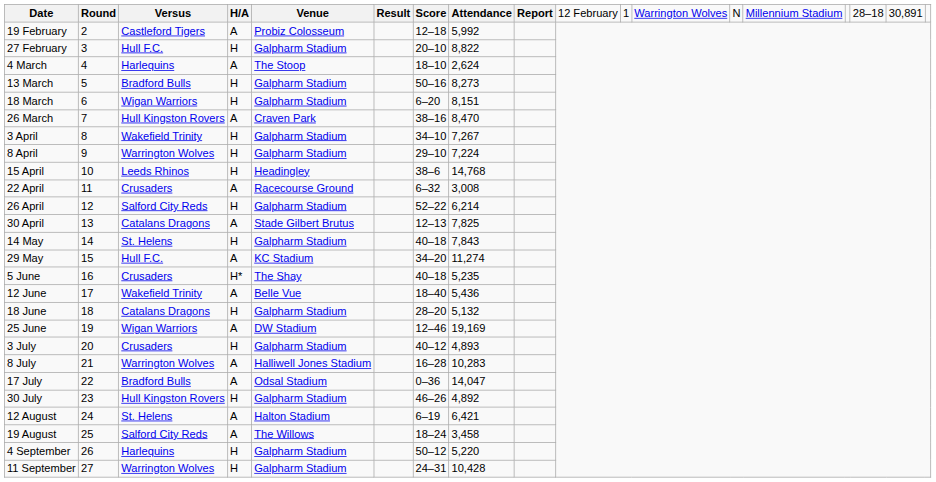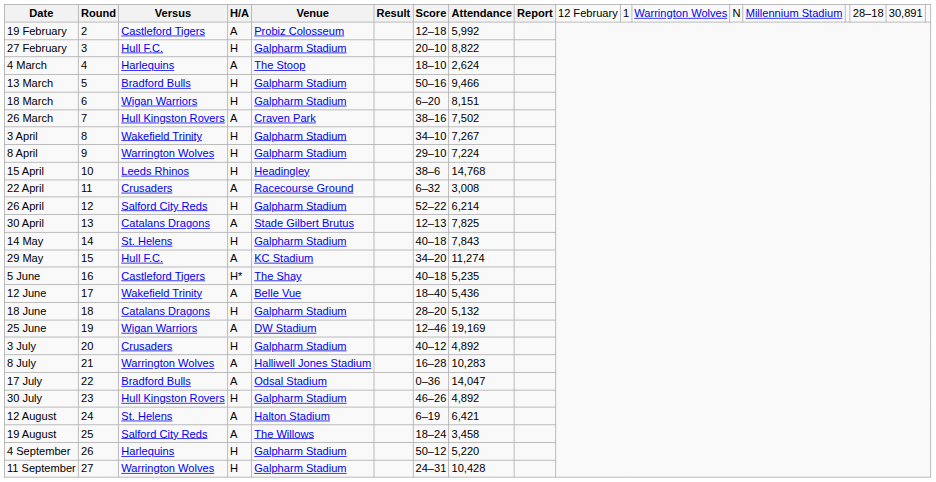13 March | column 8: 8,273 -> 9,466
26 March | column 8: 8,470 -> 7,502
5 June | column 3: Crusaders -> Castleford Tigers
3 July | column 8: 4,893 -> 4,892
